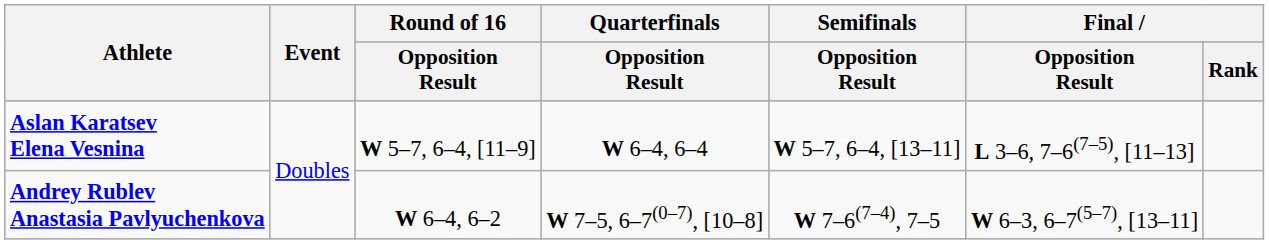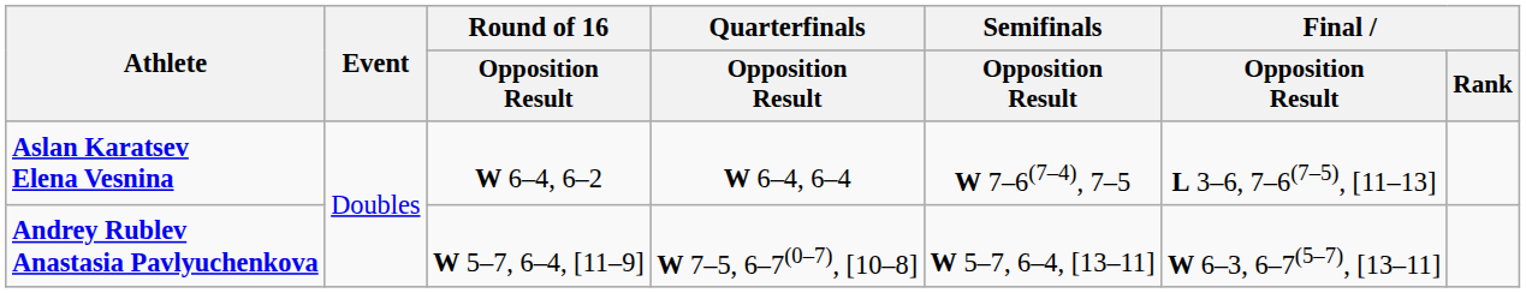Aslan Karatsev Elena Vesnina | Round of 16 / Opposition Result: W 5–7, 6–4, [11–9] -> W 6–4, 6–2
Aslan Karatsev Elena Vesnina | Semifinals / Opposition Result: W 5–7, 6–4, [13–11] -> W 7–6(7–4), 7–5
Andrey Rublev Anastasia Pavlyuchenkova | Round of 16 / Opposition Result: W 6–4, 6–2 -> W 5–7, 6–4, [11–9]
Andrey Rublev Anastasia Pavlyuchenkova | Semifinals / Opposition Result: W 7–6(7–4), 7–5 -> W 5–7, 6–4, [13–11]
